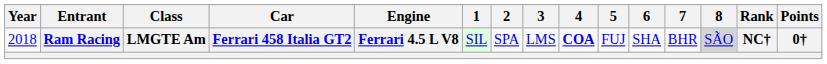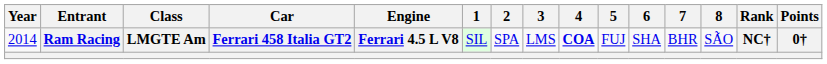Ram Racing | Year: 2018 -> 2014
Ram Racing | 8: lightgrey background -> no background
